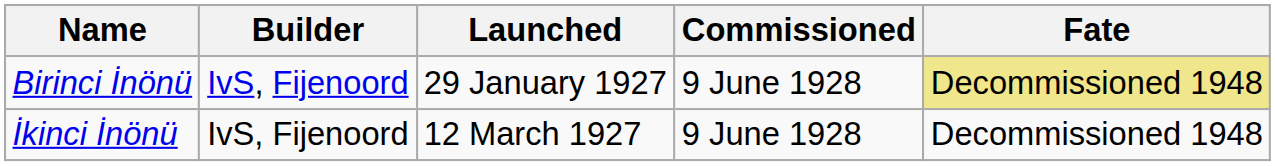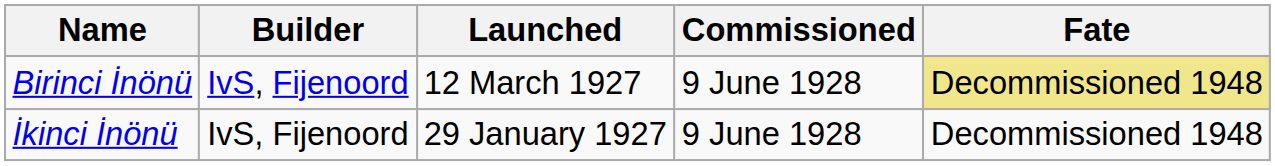Birinci İnönü | Launched: 29 January 1927 -> 12 March 1927
İkinci İnönü | Launched: 12 March 1927 -> 29 January 1927
